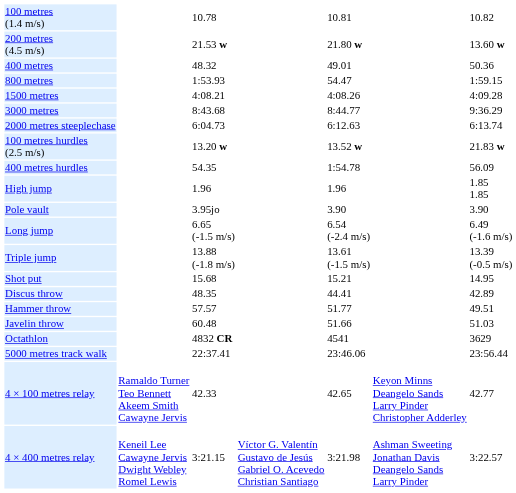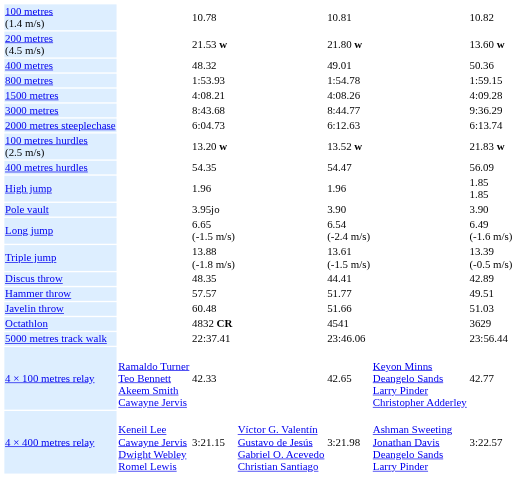800 metres | column 5: 54.47 -> 1:54.78
400 metres hurdles | column 5: 1:54.78 -> 54.47
- row: Shot put | 15.68 | 15.21 | 14.95
